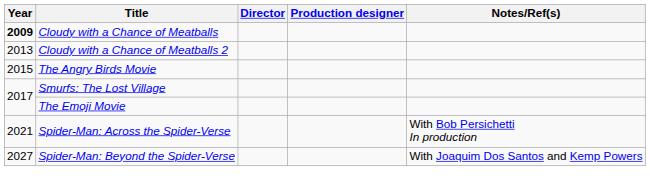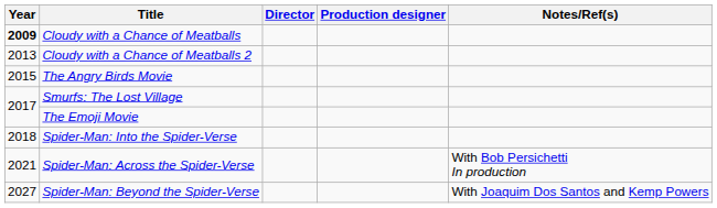+ row: 2018 | Spider-Man: Into the Spider-Verse
